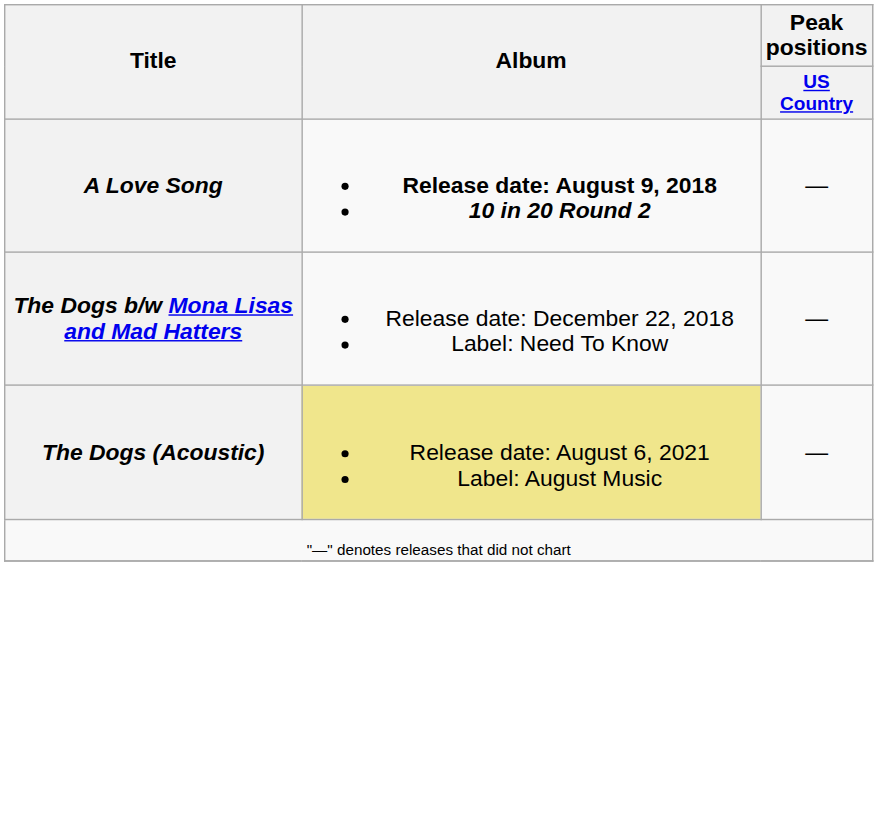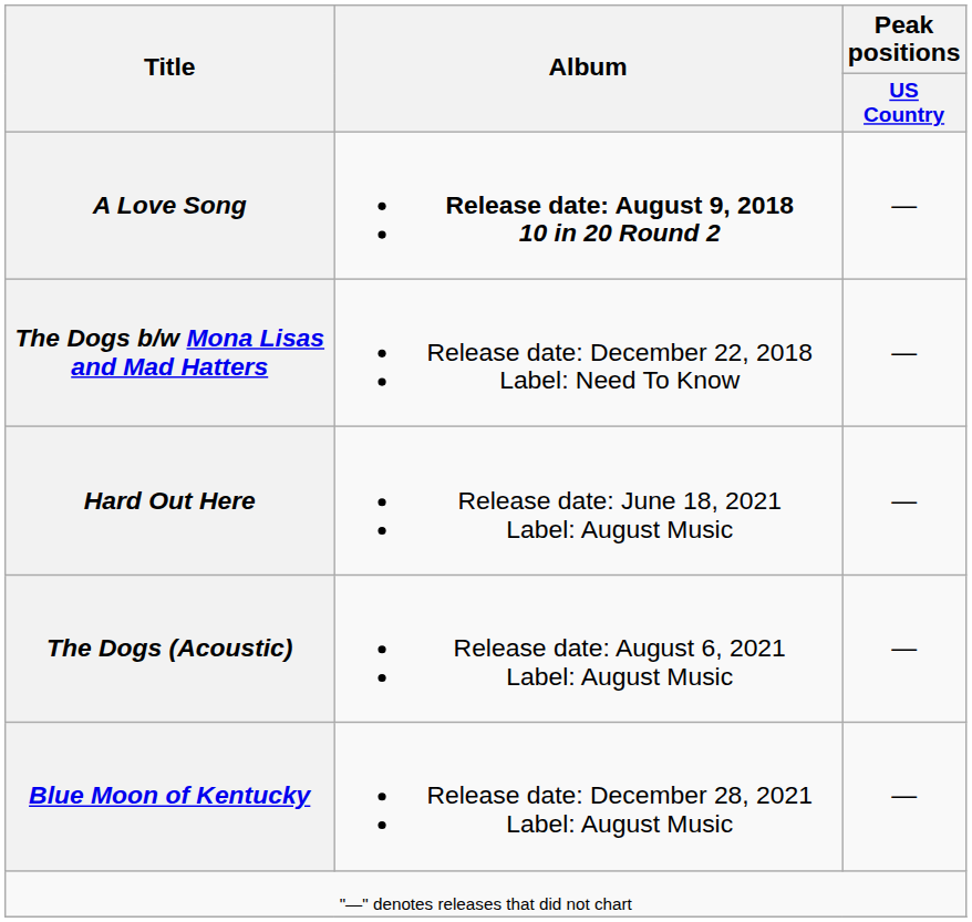+ row: Hard Out Here | Release date: June 18, 2021 Label: August Music | —
The Dogs (Acoustic) | Album: khaki background -> no background
+ row: Blue Moon of Kentucky | Release date: December 28, 2021 Label: August Music | —
